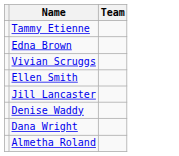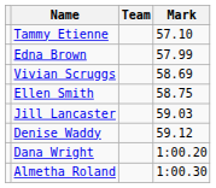+ column: Mark | 57.10 | 57.99 | 58.69 | 58.75 | 59.03 | 59.12 | 1:00.20 | 1:00.30
